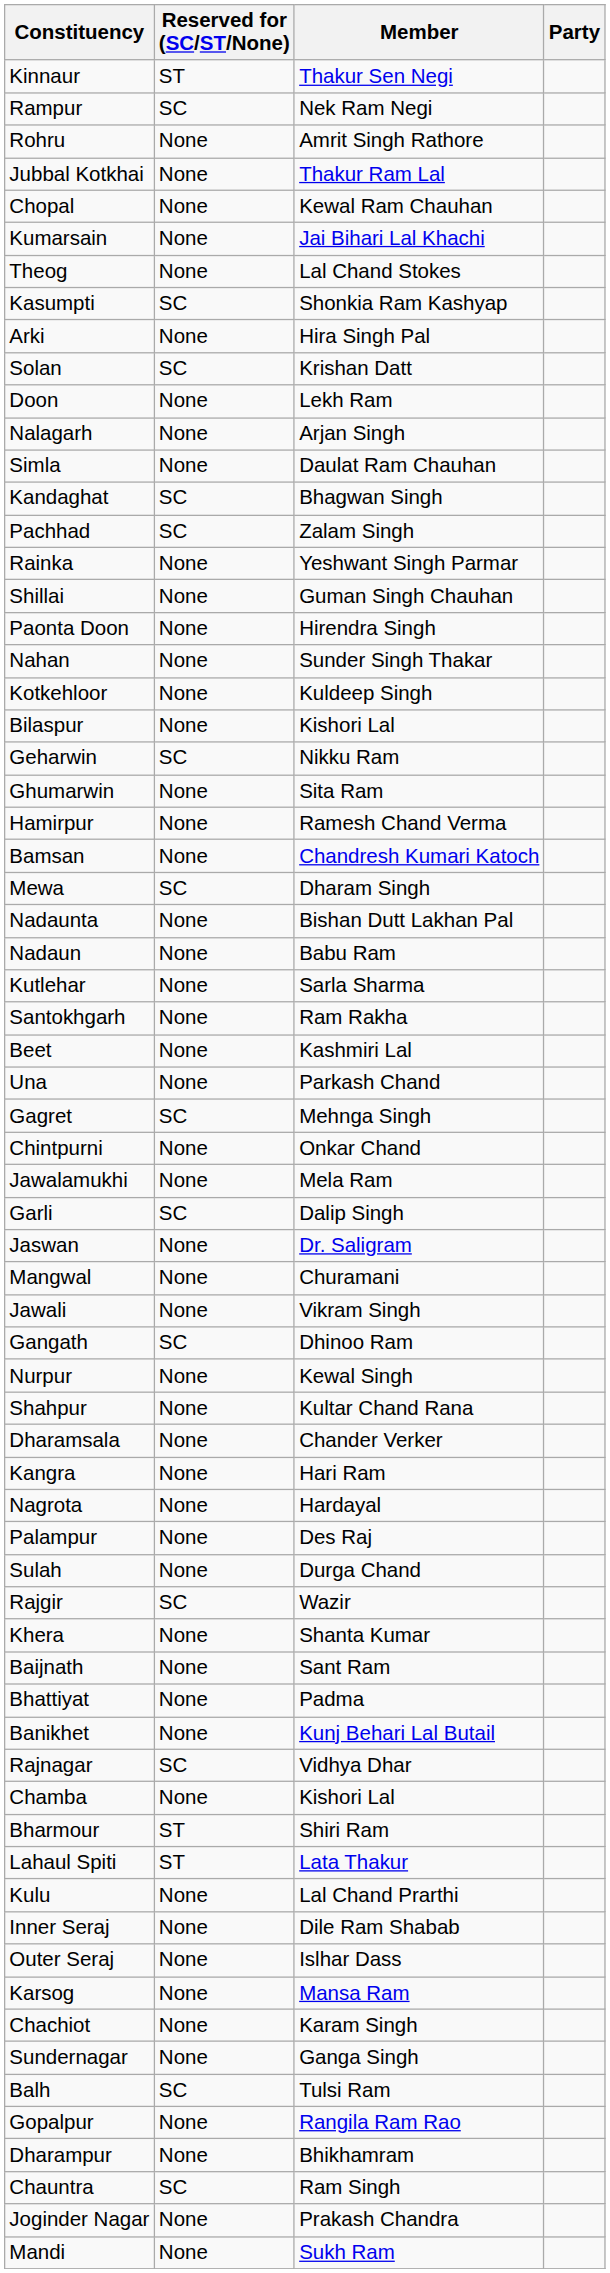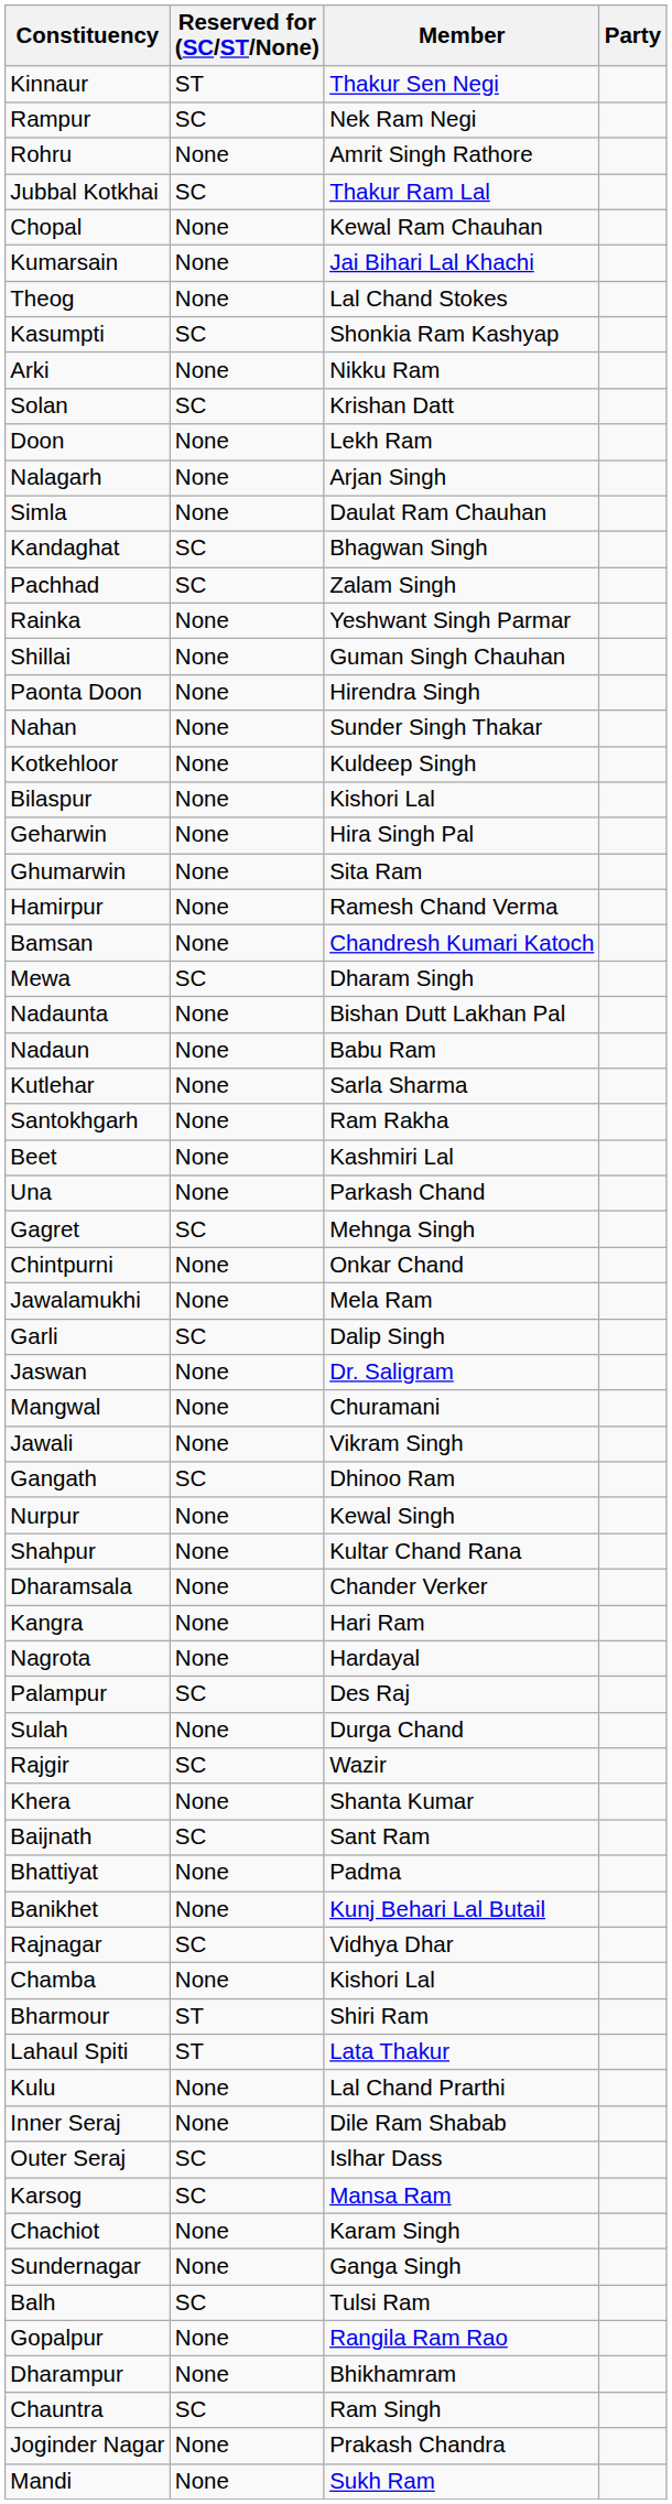Jubbal Kotkhai | Reserved for (SC/ST/None): None -> SC
Arki | Member: Hira Singh Pal -> Nikku Ram
Geharwin | Reserved for (SC/ST/None): SC -> None
Geharwin | Member: Nikku Ram -> Hira Singh Pal
Palampur | Reserved for (SC/ST/None): None -> SC
Baijnath | Reserved for (SC/ST/None): None -> SC
Outer Seraj | Reserved for (SC/ST/None): None -> SC
Karsog | Reserved for (SC/ST/None): None -> SC
